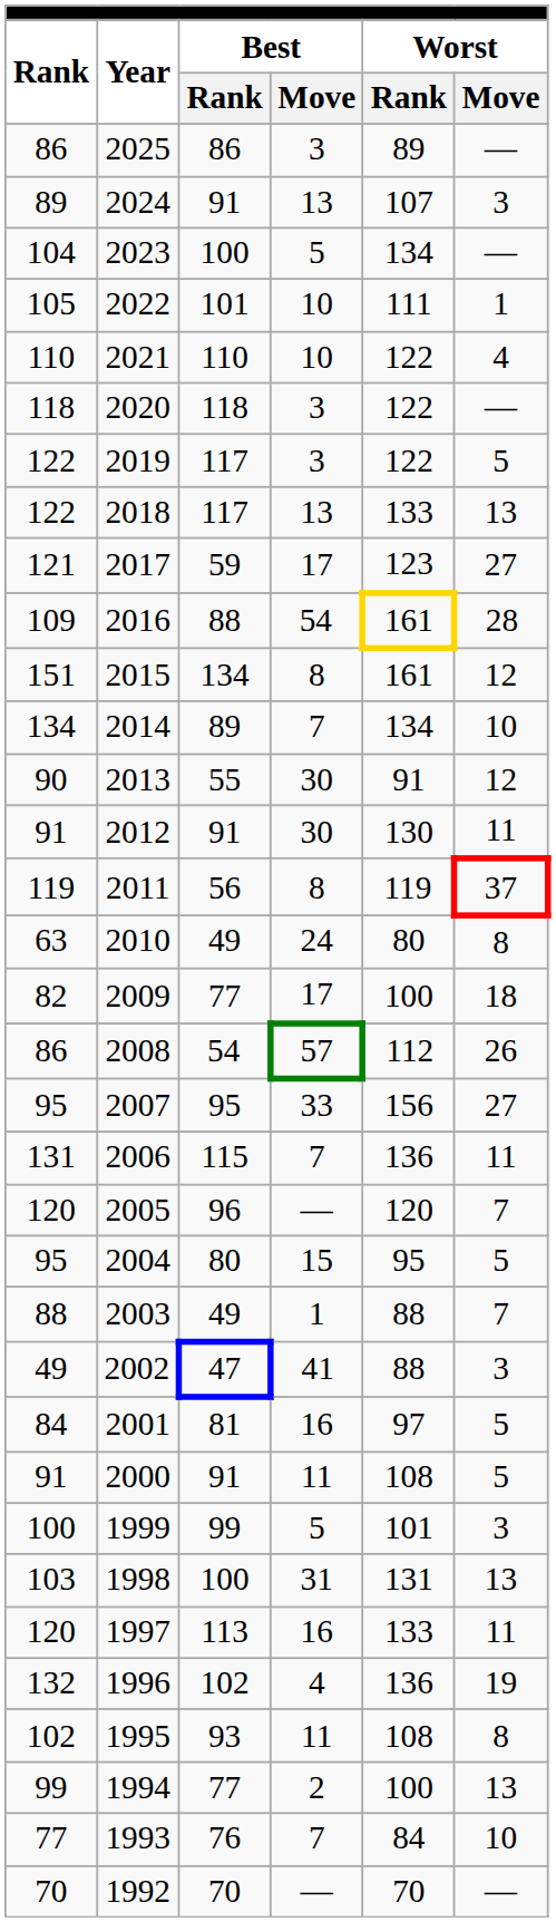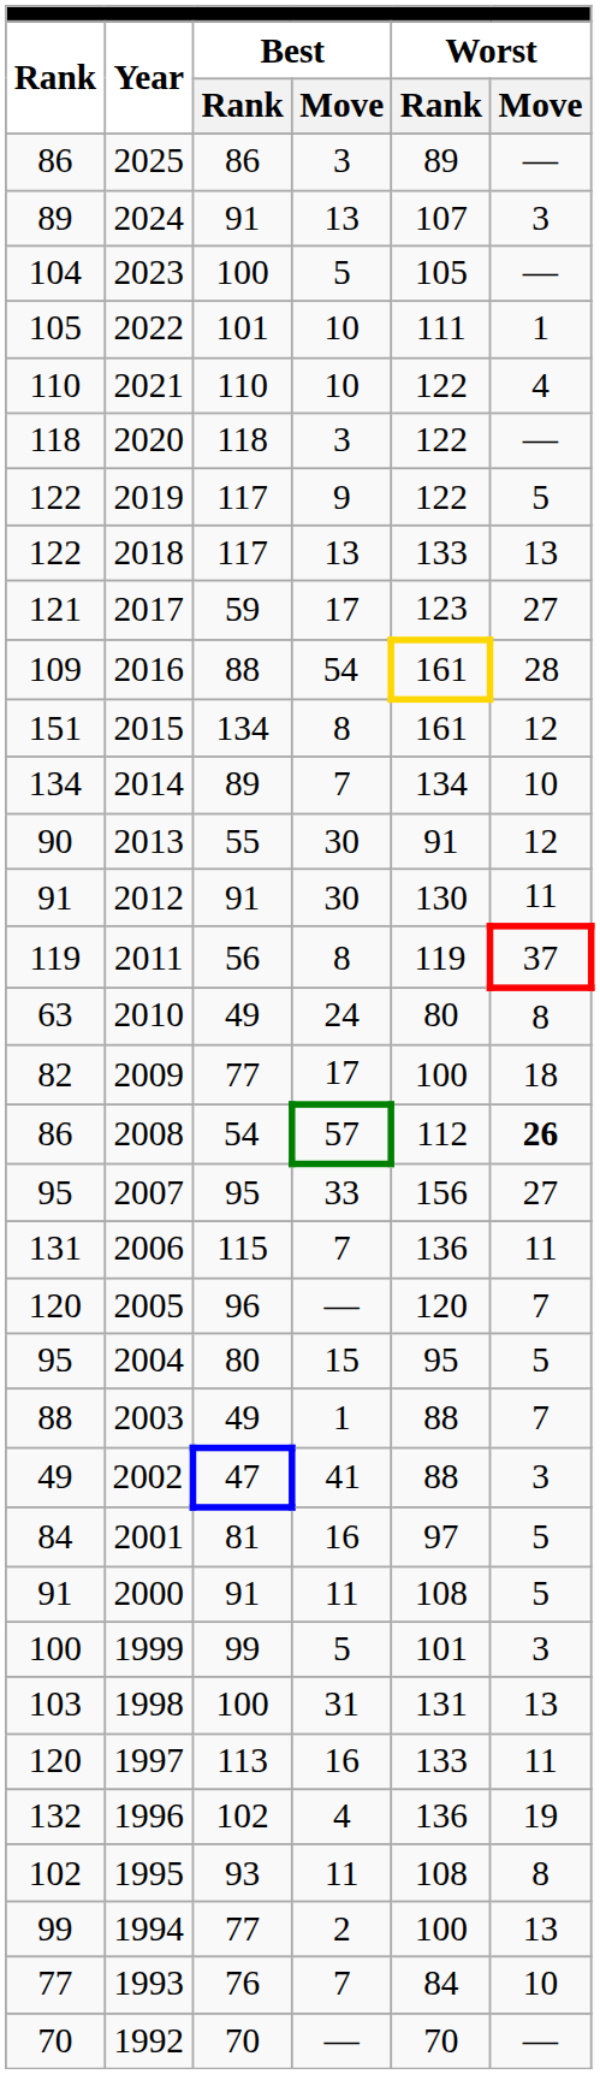2023 | Worst / Rank: 134 -> 105
2019 | Best / Move: 3 -> 9
2008 | Worst / Move: normal -> bold
